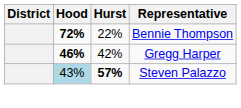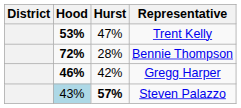+ row: 53% | 47% | Trent Kelly
Bennie Thompson | Hurst: 22% -> 28%
